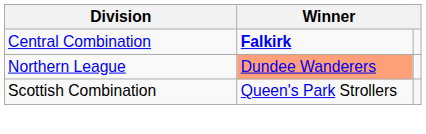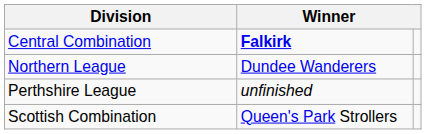Northern League | column 2: lightsalmon background -> no background
+ row: Perthshire League | unfinished
